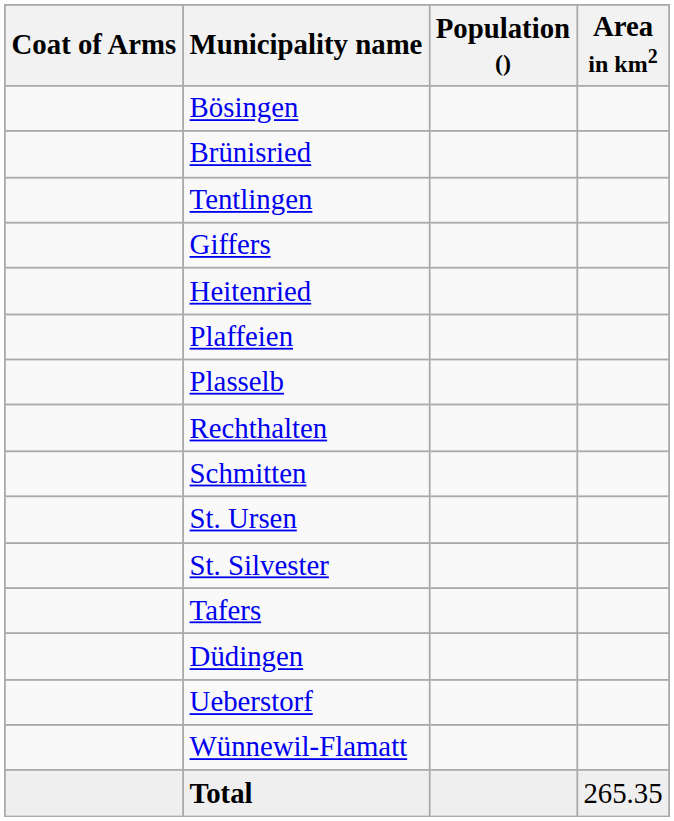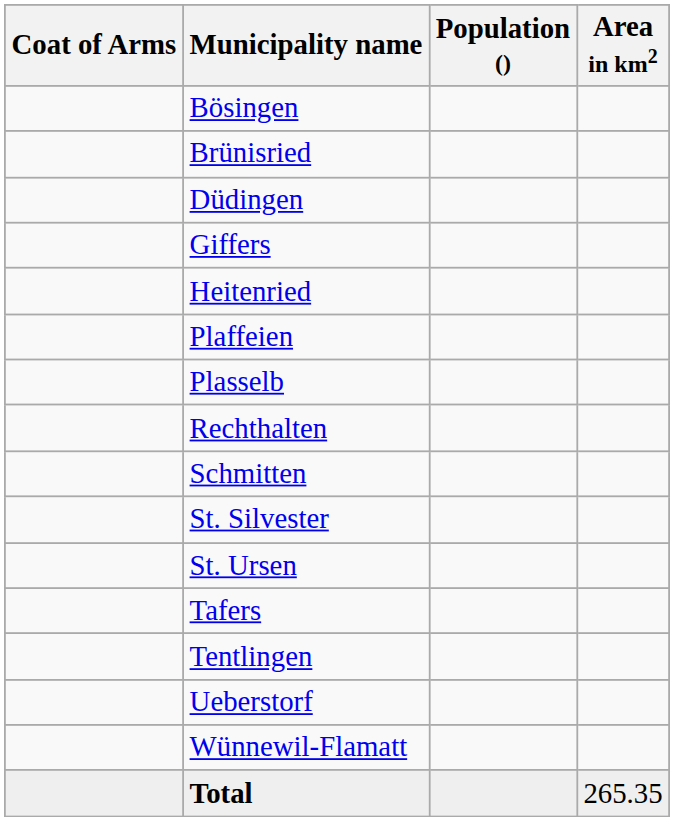rows swapped: Düdingen <-> Tentlingen
rows swapped: St. Silvester <-> St. Ursen
